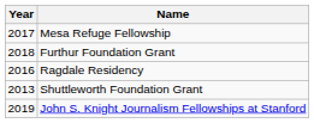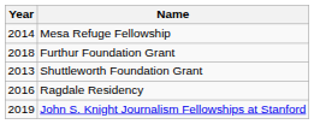Mesa Refuge Fellowship | Year: 2017 -> 2014
rows swapped: Shuttleworth Foundation Grant <-> Ragdale Residency
